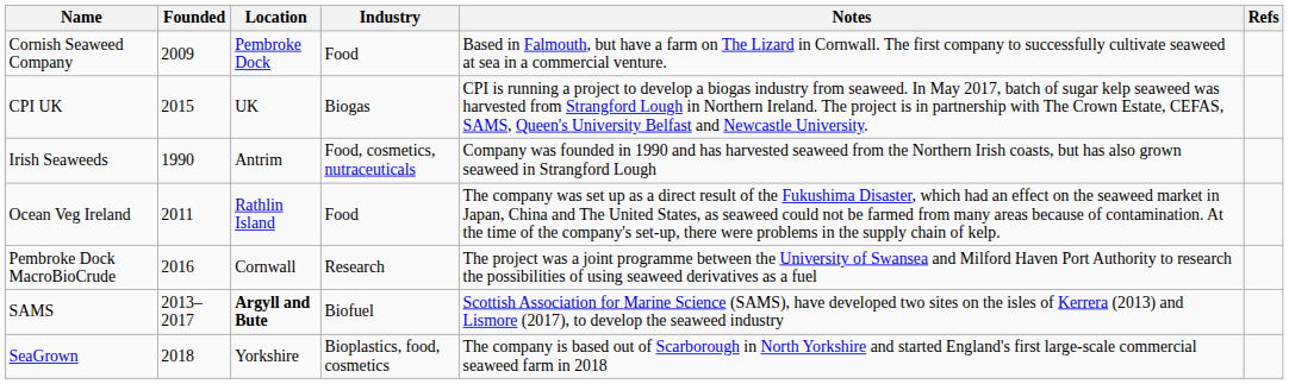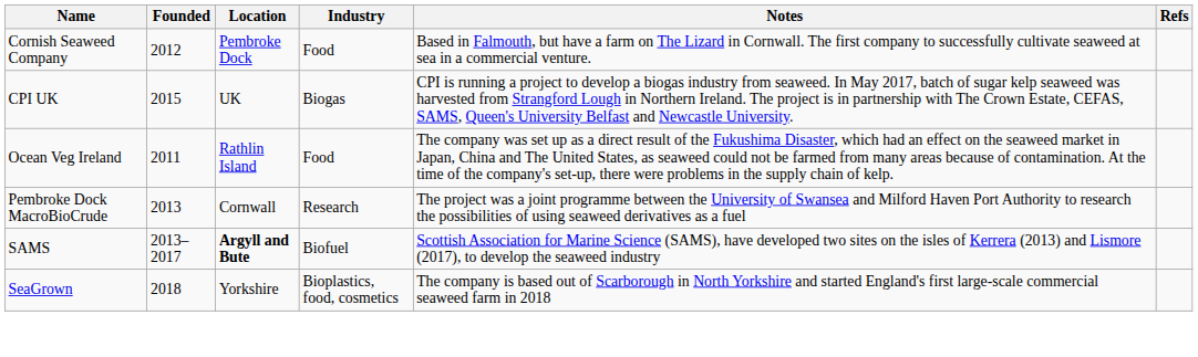Cornish Seaweed Company | Founded: 2009 -> 2012
- row: Irish Seaweeds | 1990 | Antrim | Food, cosmetics, nutraceuticals | Company was founded in 1990 and has harvested seaweed from the Northern Irish coasts, but has also grown seaweed in Strangford Lough
Pembroke Dock MacroBioCrude | Founded: 2016 -> 2013
